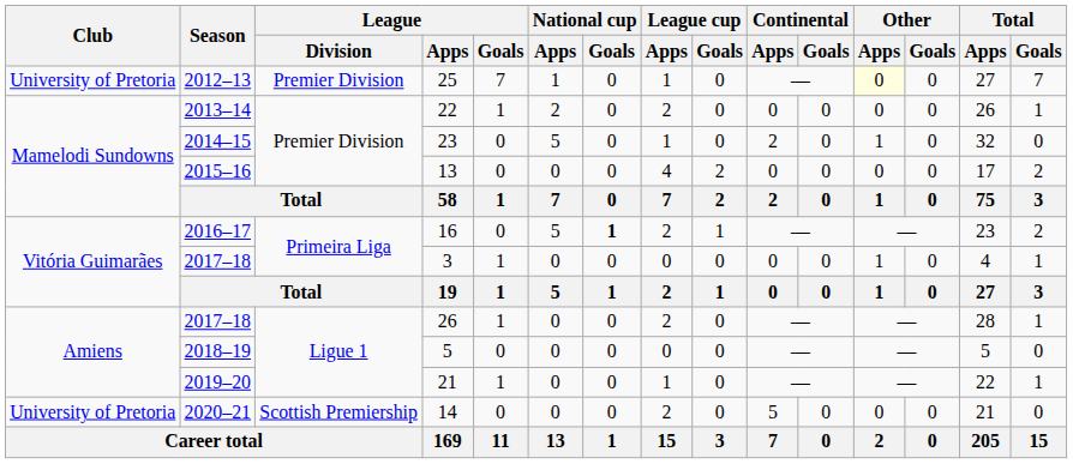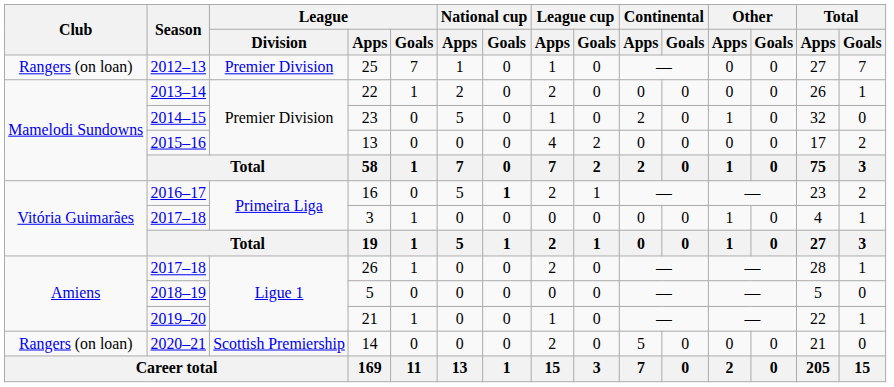25 | Club: University of Pretoria -> Rangers (on loan)
25 | Other / Apps: lightyellow background -> no background
14 | Club: University of Pretoria -> Rangers (on loan)
